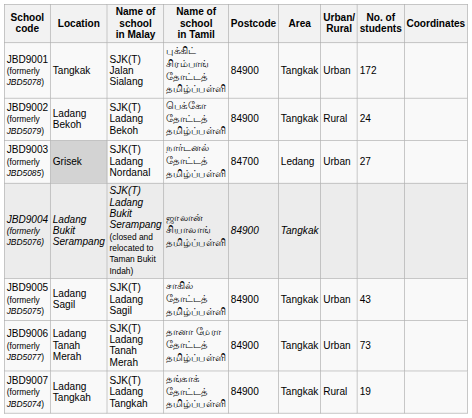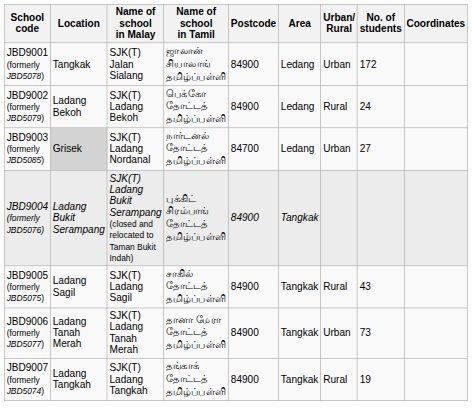JBD9001 (formerly JBD5078) | Name of school in Tamil: புக்கிட் சிரம்பாங் தோட்டத் தமிழ்ப்பள்ளி -> ஜாலான் சியாலாங் தமிழ்ப்பள்ளி
JBD9001 (formerly JBD5078) | Area: Tangkak -> Ledang
JBD9002 (formerly JBD5079) | Area: Tangkak -> Ledang
JBD9004 (formerly JBD5076) | Name of school in Tamil: ஜாலான் சியாலாங் தமிழ்ப்பள்ளி -> புக்கிட் சிரம்பாங் தோட்டத் தமிழ்ப்பள்ளி
JBD9005 (formerly JBD5075) | Urban/ Rural: Urban -> Rural
